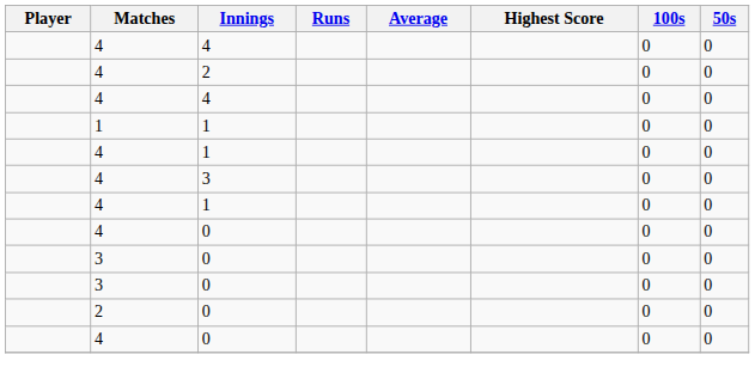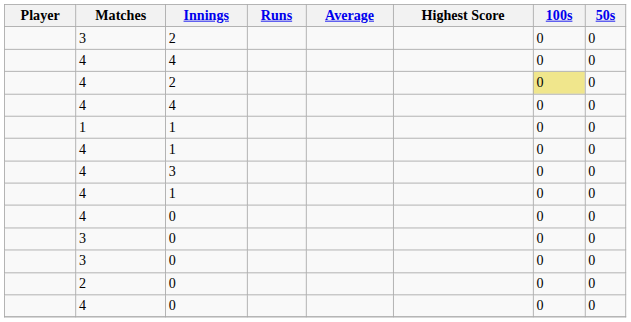+ row: 3 | 2 | 0 | 0
4 / 2 | 100s: no background -> khaki background
